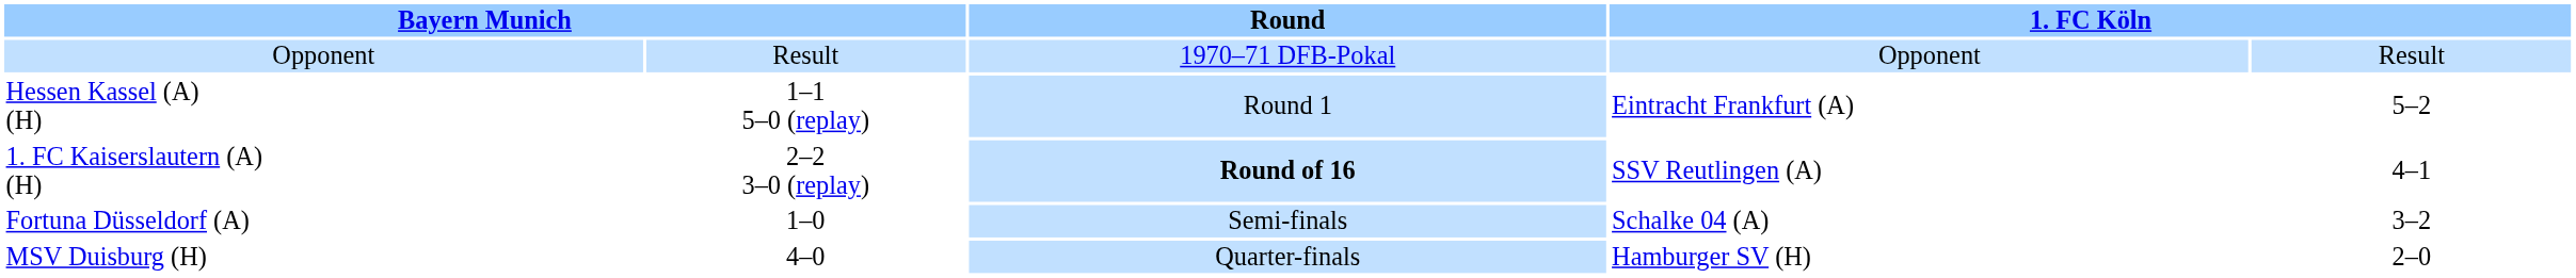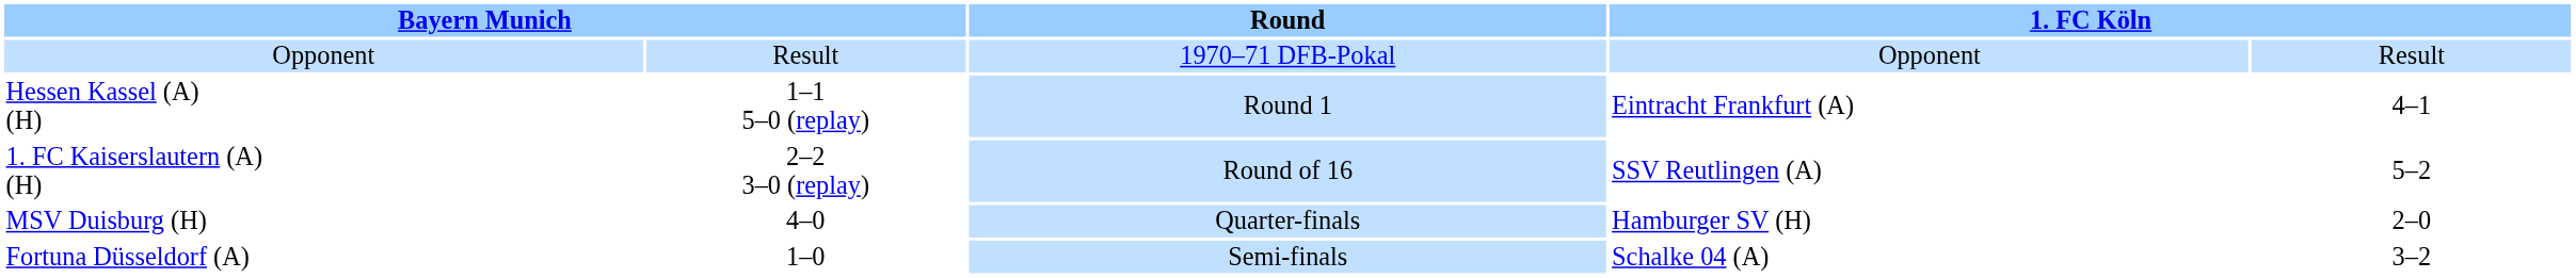Hessen Kassel (A) (H) | column 5: 5–2 -> 4–1
1. FC Kaiserslautern (A) (H) | Round: bold -> normal
1. FC Kaiserslautern (A) (H) | column 5: 4–1 -> 5–2
rows swapped: MSV Duisburg (H) <-> Fortuna Düsseldorf (A)
